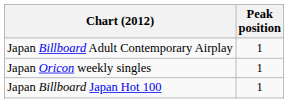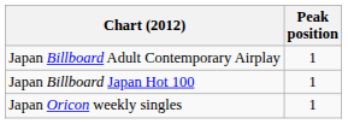rows swapped: Japan Billboard Japan Hot 100 <-> Japan Oricon weekly singles
